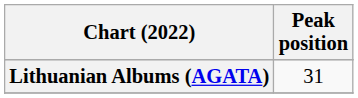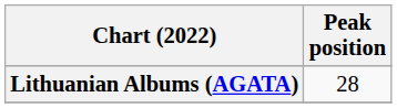Lithuanian Albums (AGATA) | Peak position: 31 -> 28
